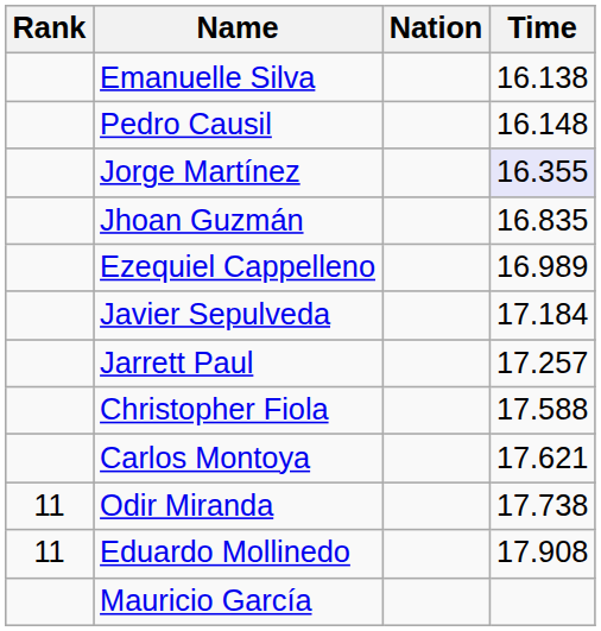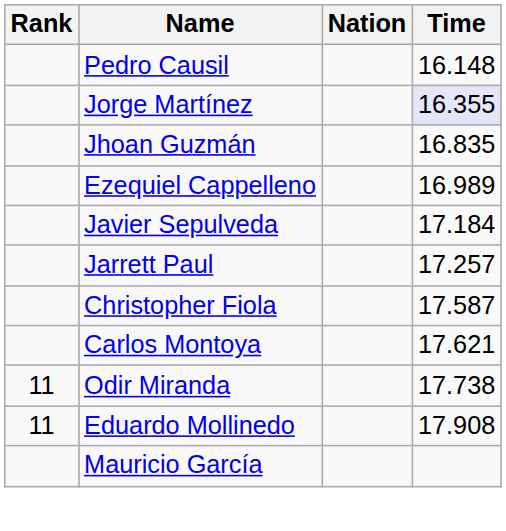- row: Emanuelle Silva | 16.138
Christopher Fiola | Time: 17.588 -> 17.587
